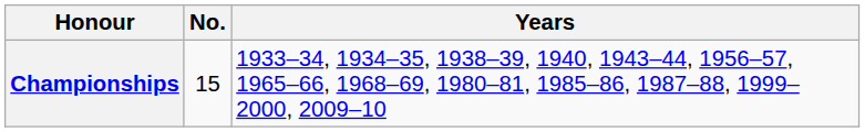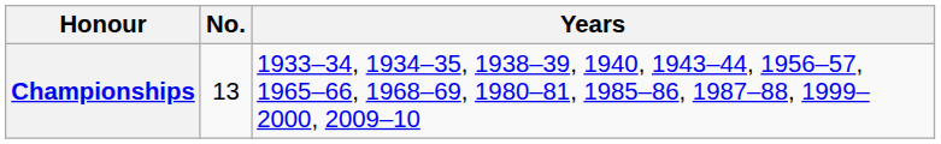Championships | No.: 15 -> 13
